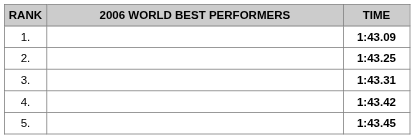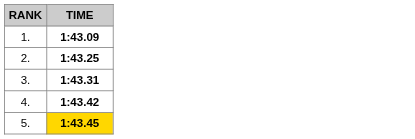- column: 2006 WORLD BEST PERFORMERS
5. | TIME: no background -> gold background
